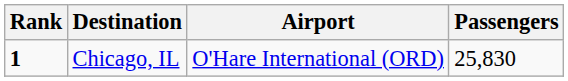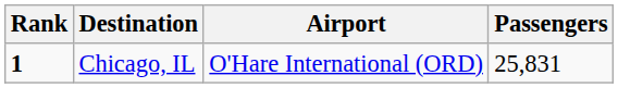Chicago, IL | Passengers: 25,830 -> 25,831
